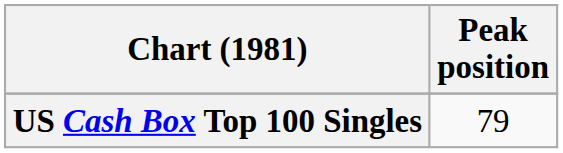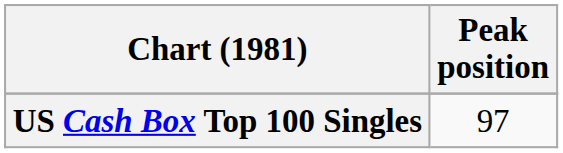US Cash Box Top 100 Singles | Peak position: 79 -> 97
